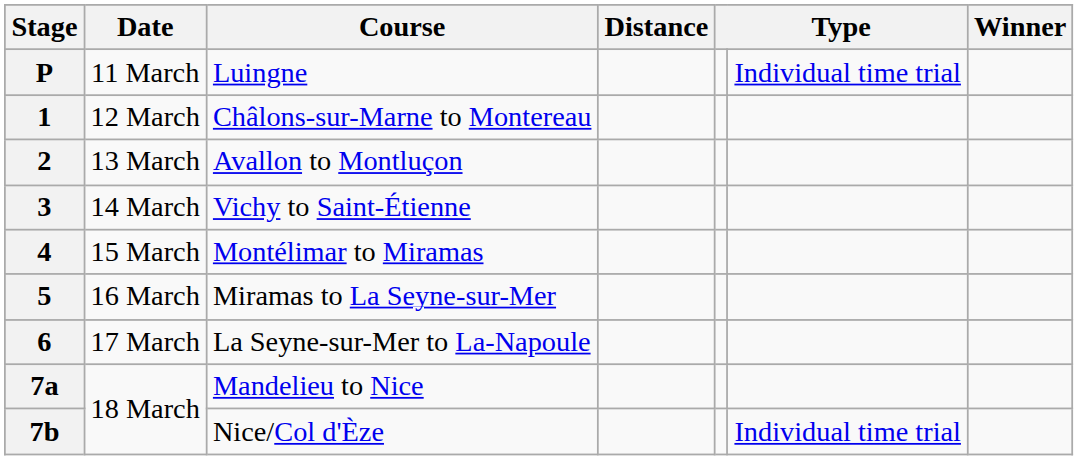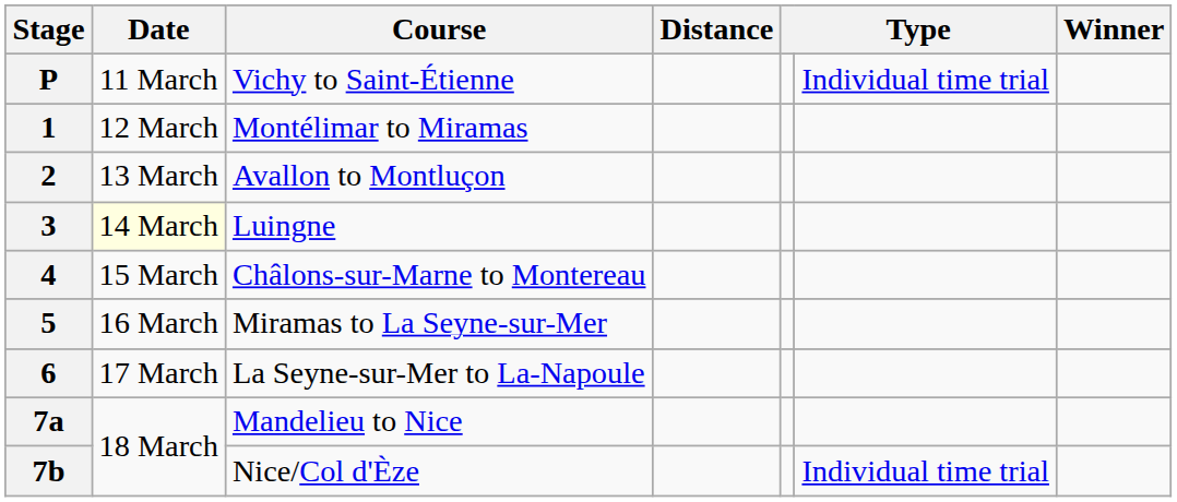P | Course: Luingne -> Vichy to Saint-Étienne
1 | Course: Châlons-sur-Marne to Montereau -> Montélimar to Miramas
3 | Date: no background -> lightyellow background
3 | Course: Vichy to Saint-Étienne -> Luingne
4 | Course: Montélimar to Miramas -> Châlons-sur-Marne to Montereau
